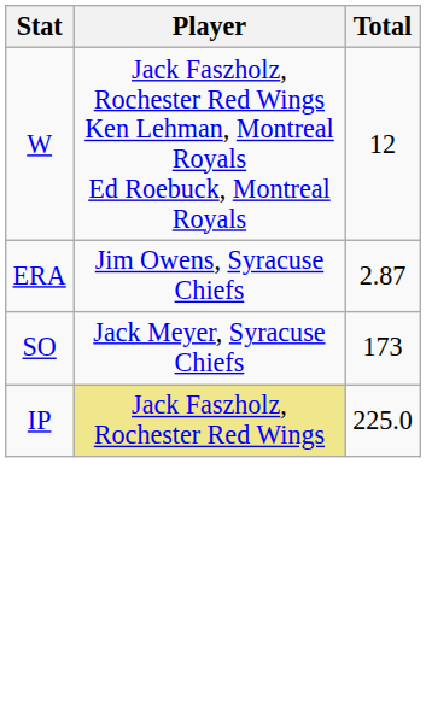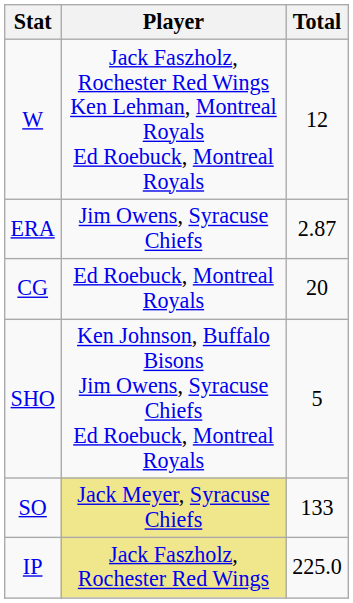+ row: CG | Ed Roebuck, Montreal Royals | 20
+ row: SHO | Ken Johnson, Buffalo Bisons Jim Owens, Syracuse Chiefs Ed Roebuck, Montreal Royals | 5
SO | Player: no background -> khaki background
SO | Total: 173 -> 133
